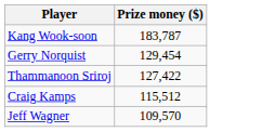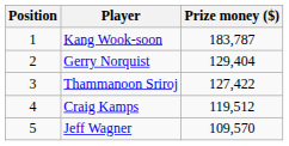+ column: Position | 1 | 2 | 3 | 4 | 5
Gerry Norquist | Prize money ($): 129,454 -> 129,404
Craig Kamps | Prize money ($): 115,512 -> 119,512
